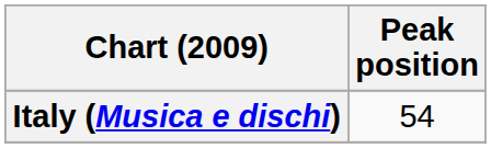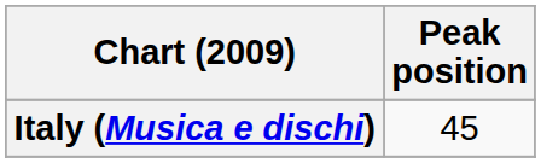Italy (Musica e dischi) | Peak position: 54 -> 45
